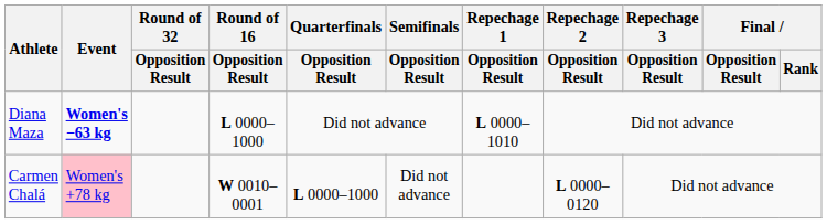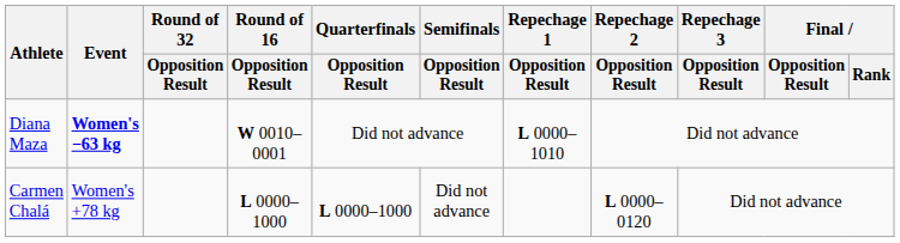Diana Maza | Round of 16 / Opposition Result: L 0000–1000 -> W 0010–0001
Carmen Chalá | Event: pink background -> no background
Carmen Chalá | Round of 16 / Opposition Result: W 0010–0001 -> L 0000–1000
